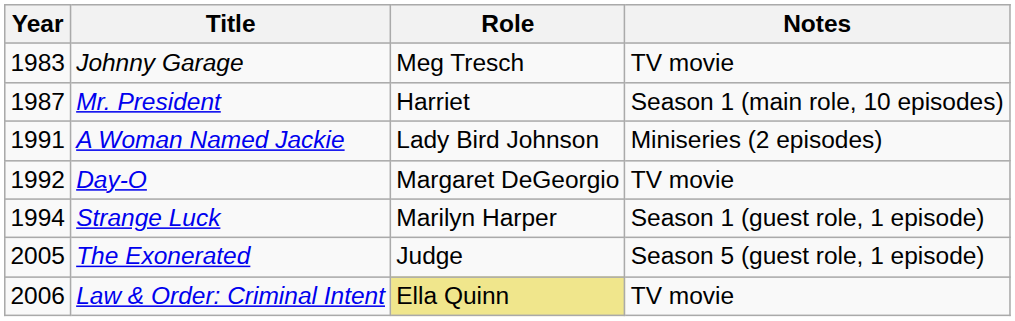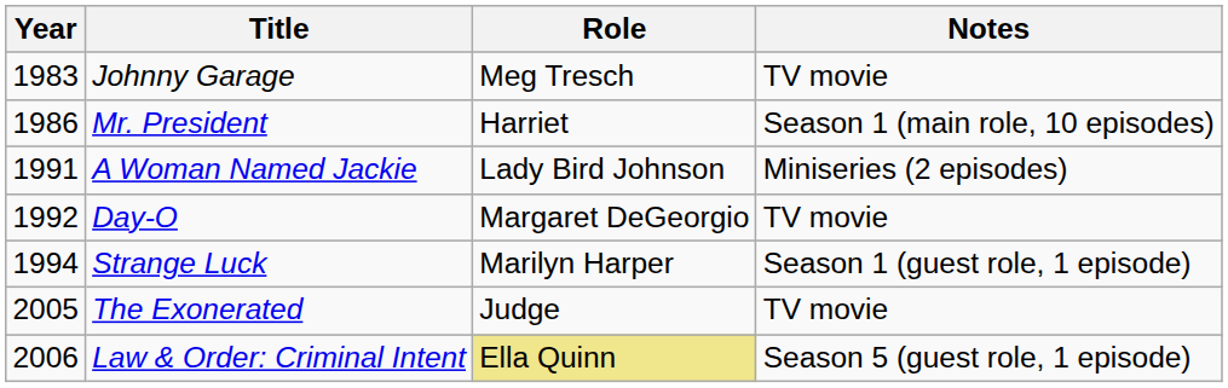Mr. President | Year: 1987 -> 1986
The Exonerated | Notes: Season 5 (guest role, 1 episode) -> TV movie
Law & Order: Criminal Intent | Notes: TV movie -> Season 5 (guest role, 1 episode)
